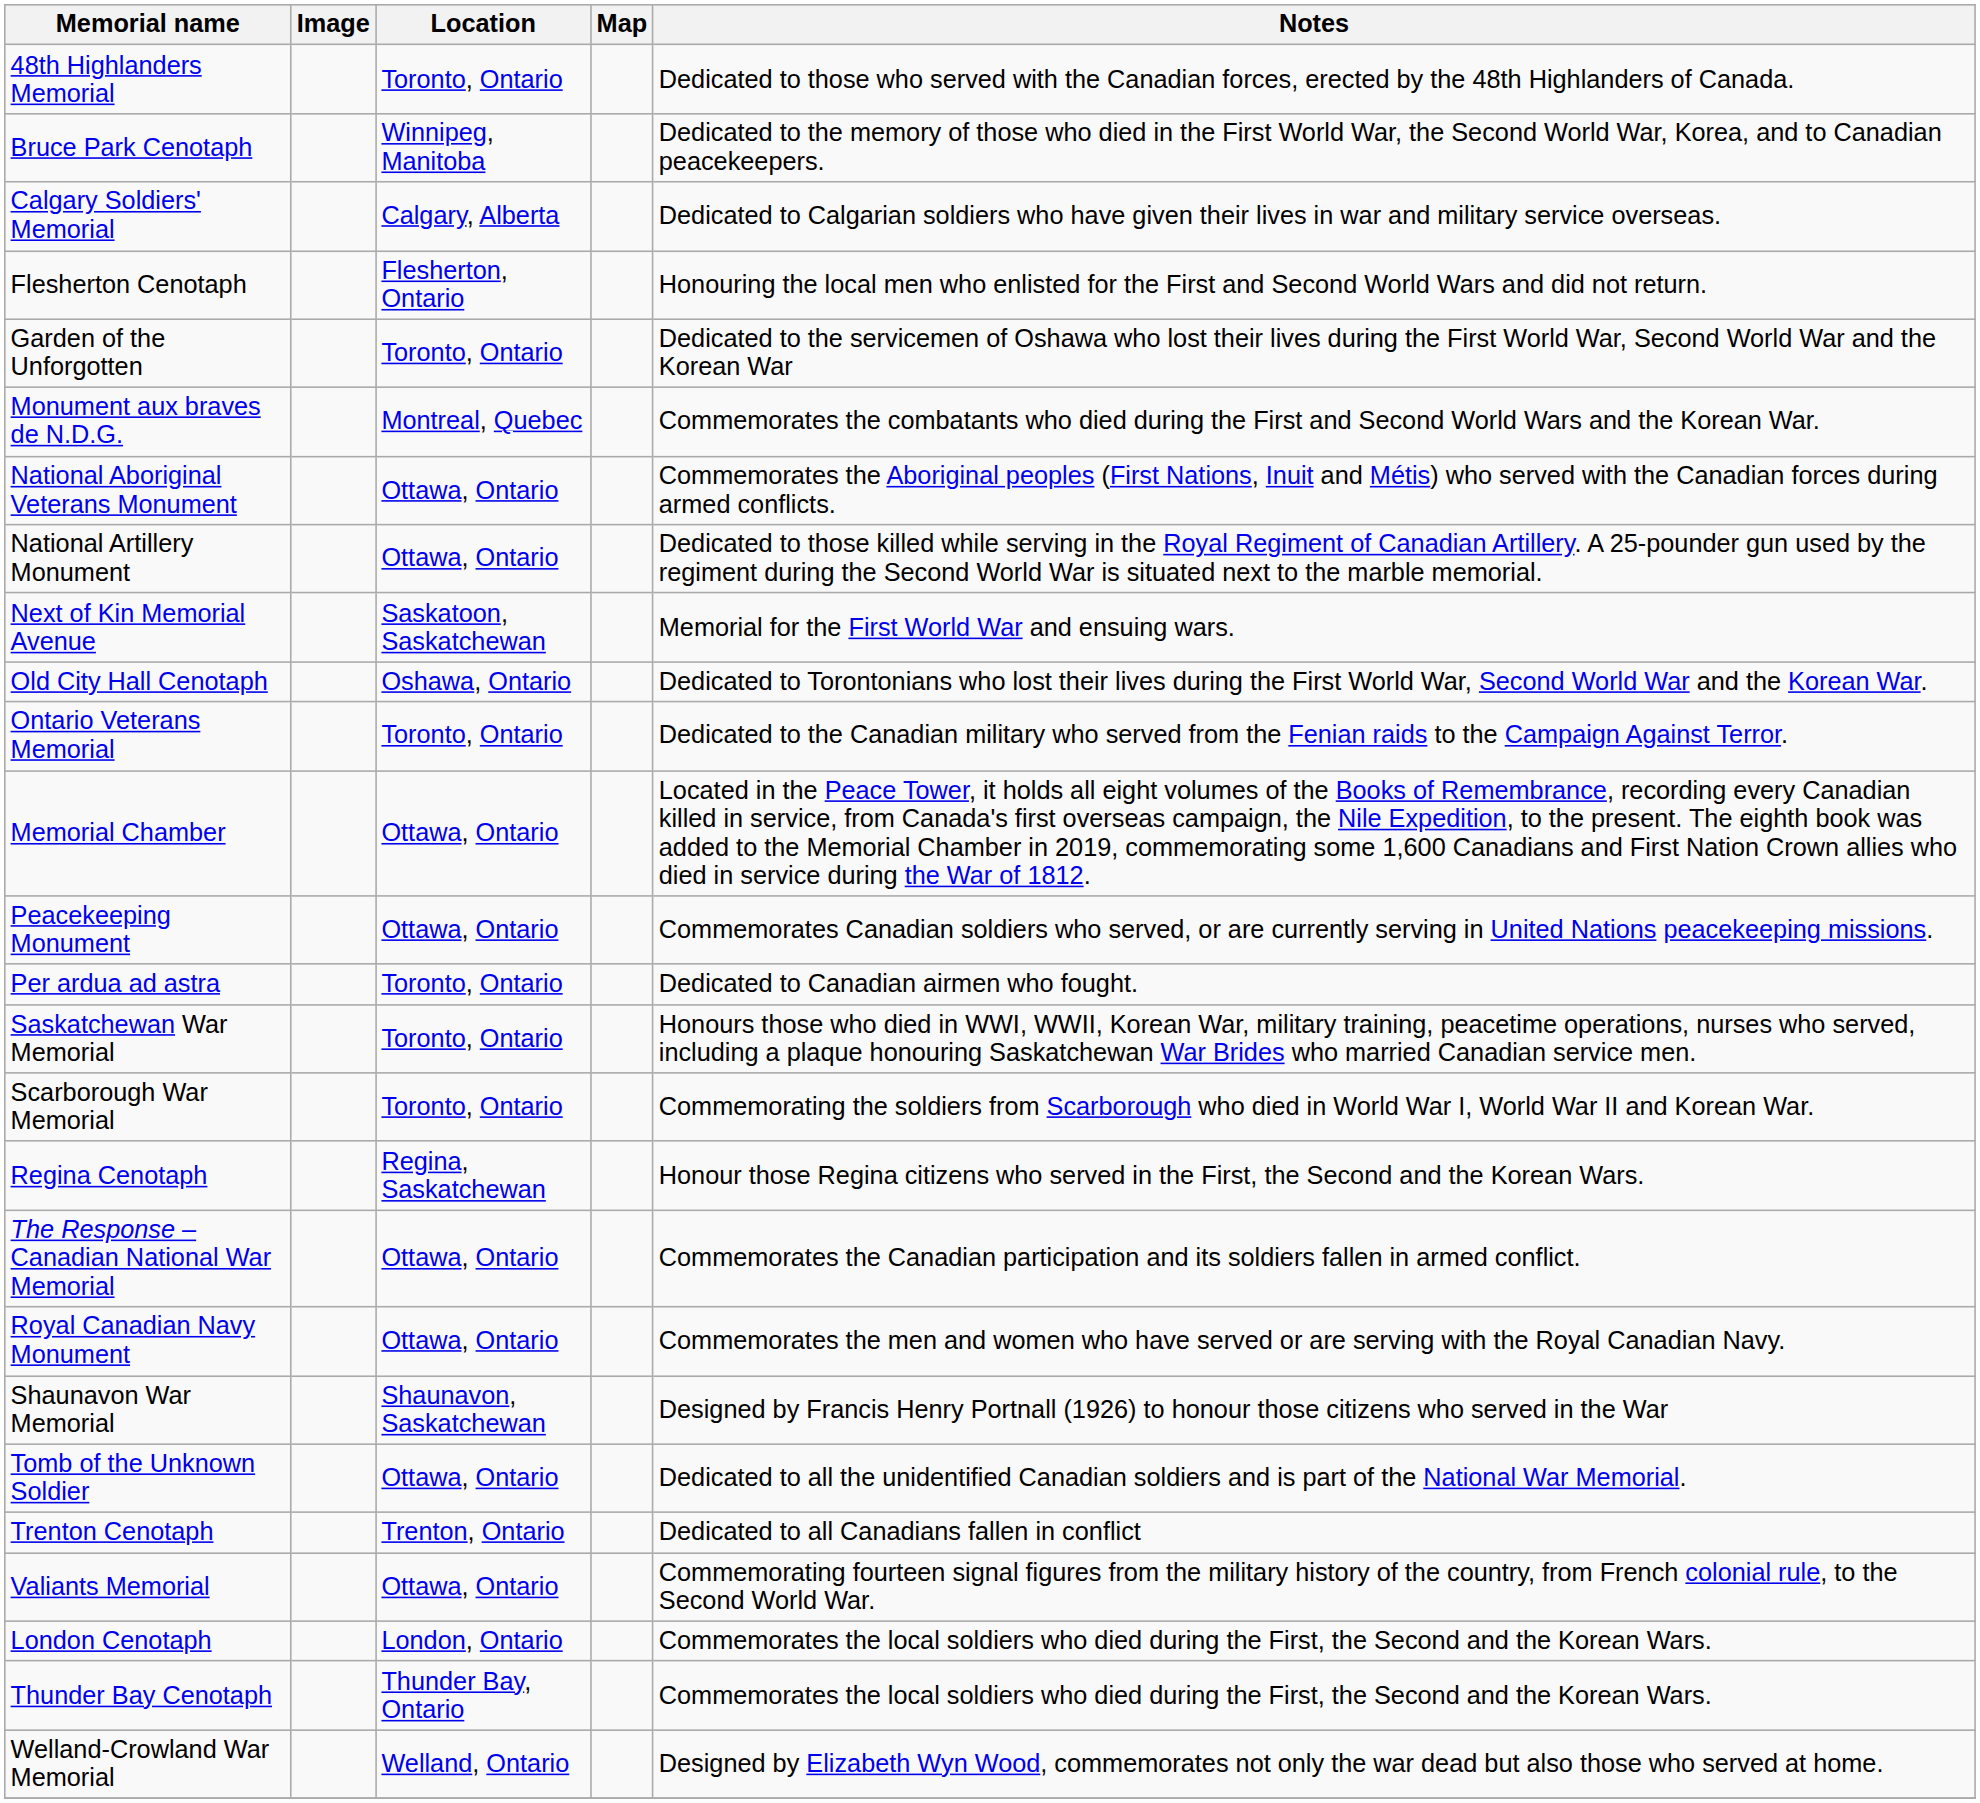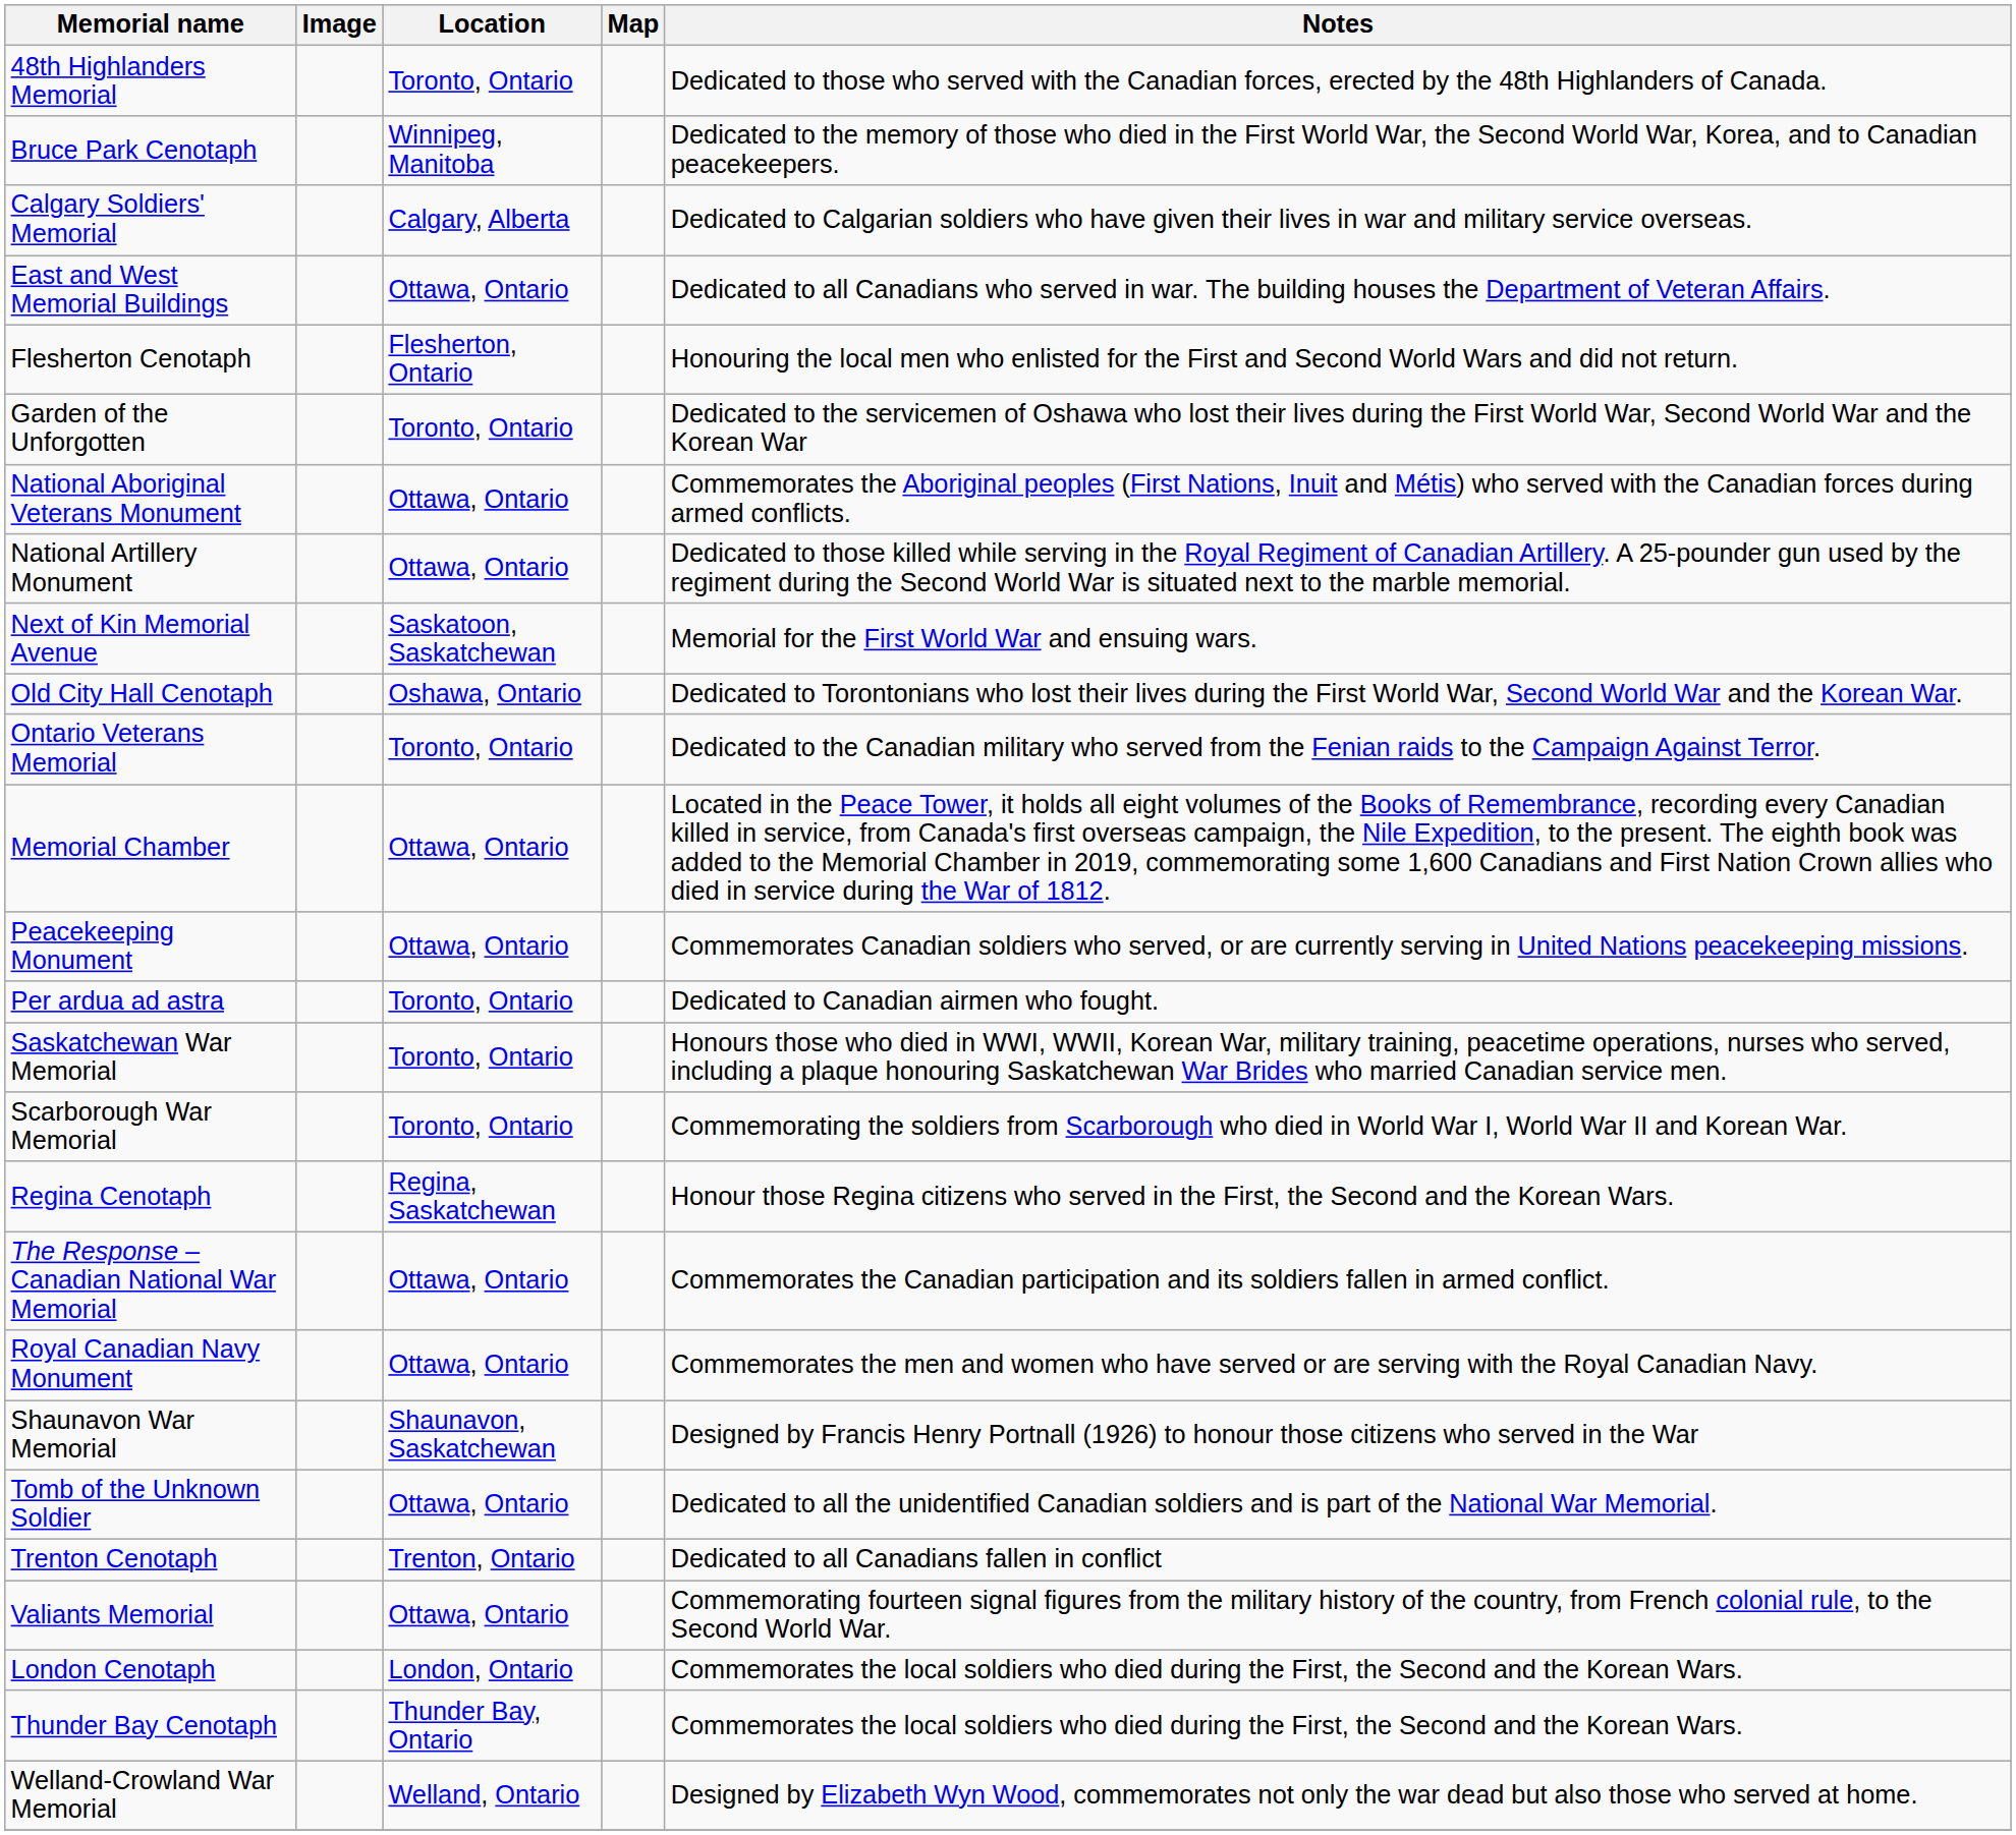+ row: East and West Memorial Buildings | Ottawa, Ontario | Dedicated to all Canadians who served in war. The building houses the Department of Veteran Affairs.
- row: Monument aux braves de N.D.G. | Montreal, Quebec | Commemorates the combatants who died during the First and Second World Wars and the Korean War.
